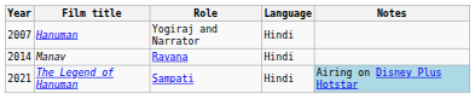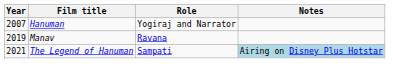- column: Language | Hindi | Hindi | Hindi
Manav | Year: 2014 -> 2019
